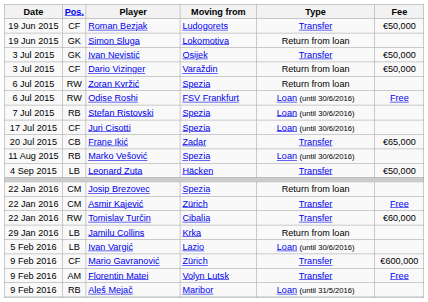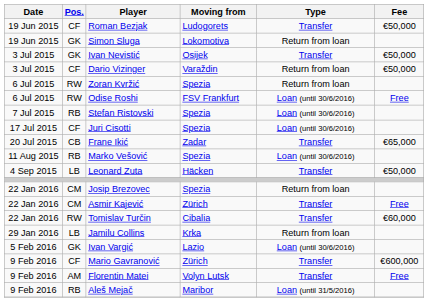Ivan Vargić | Pos.: LB -> GK
